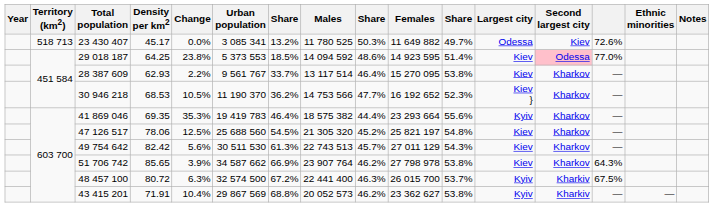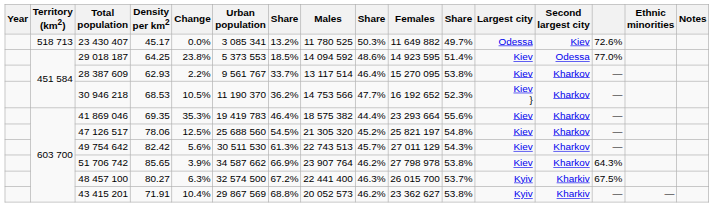29 018 187 | Second largest city: pink background -> no background
41 869 046 | Largest city: Kyiv -> Kiev
48 457 100 | Density per km2: 80.72 -> 80.27
